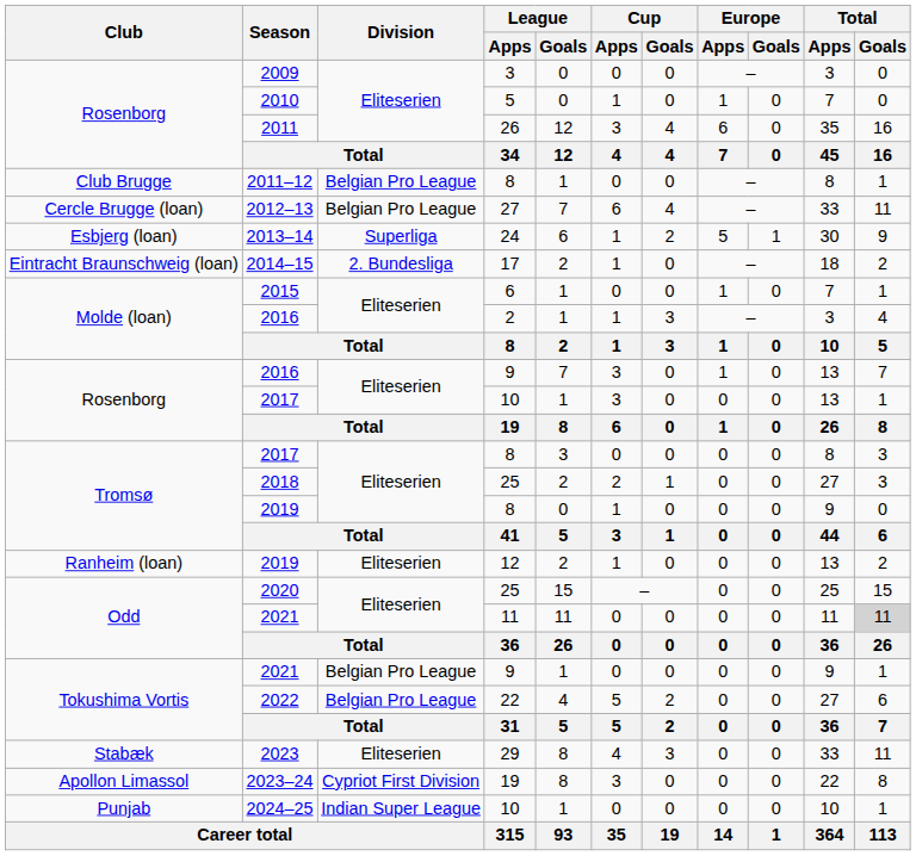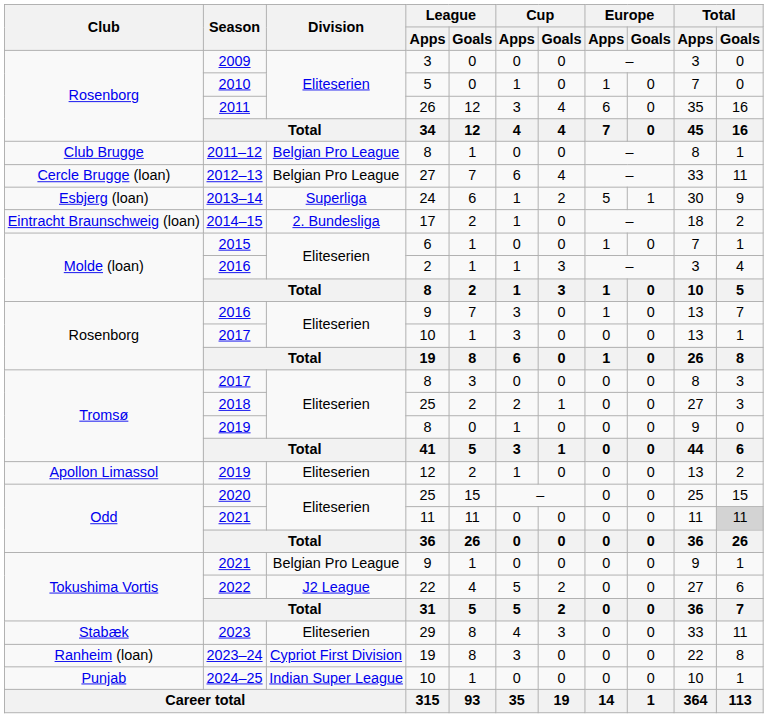2019 / 12 | Club: Ranheim (loan) -> Apollon Limassol
2022 | Division: Belgian Pro League -> J2 League
2023–24 | Club: Apollon Limassol -> Ranheim (loan)
